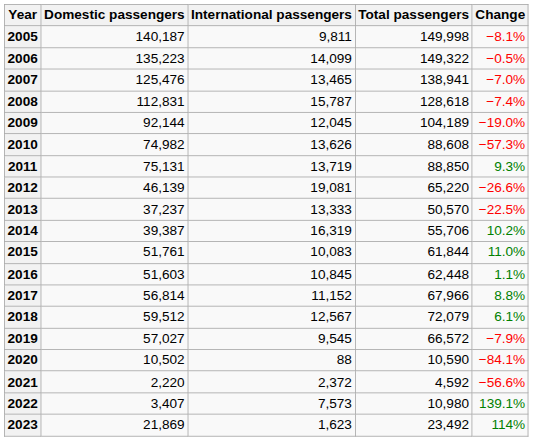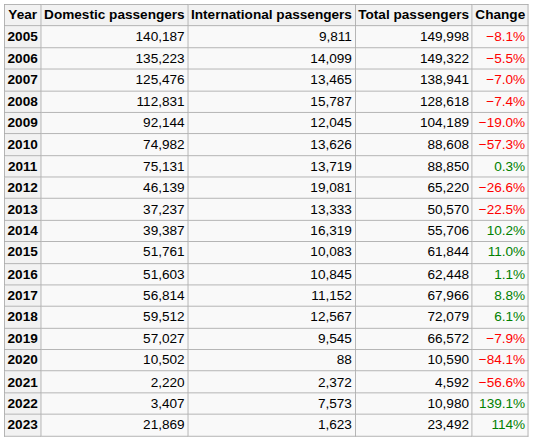2006 | Change: −0.5% -> −5.5%
2011 | Change: 9.3% -> 0.3%
